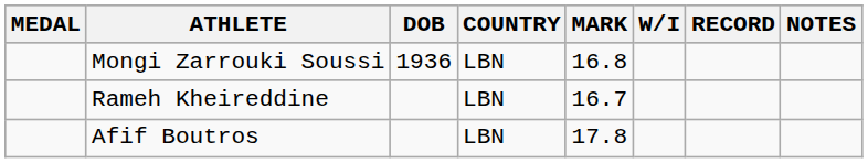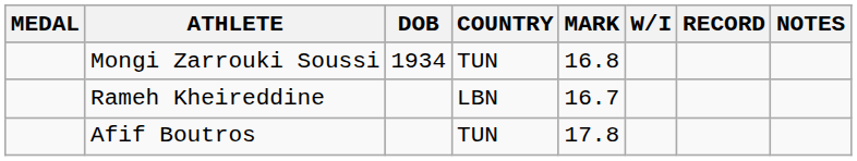Mongi Zarrouki Soussi | DOB: 1936 -> 1934
Mongi Zarrouki Soussi | COUNTRY: LBN -> TUN
Afif Boutros | COUNTRY: LBN -> TUN
